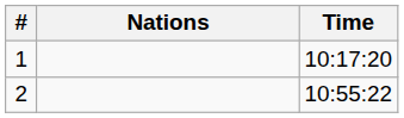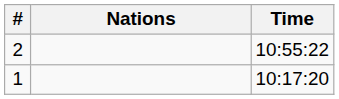rows swapped: 1 <-> 2
